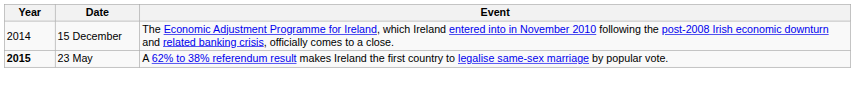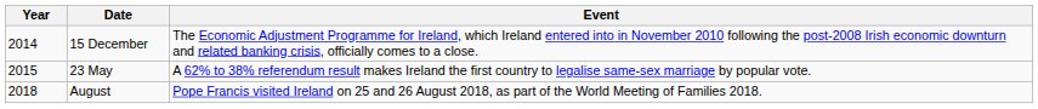23 May | Year: bold -> normal
+ row: 2018 | August | Pope Francis visited Ireland on 25 and 26 August 2018, as part of the World Meeting of Families 2018.
